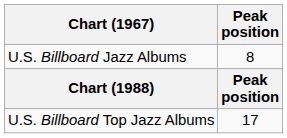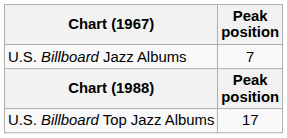U.S. Billboard Jazz Albums | Peak position: 8 -> 7
